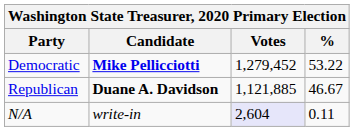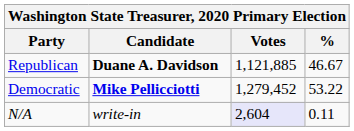rows swapped: Democratic <-> Republican
